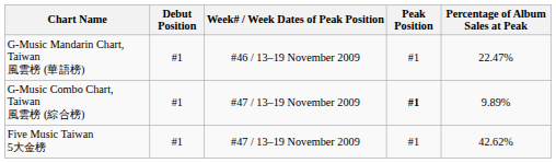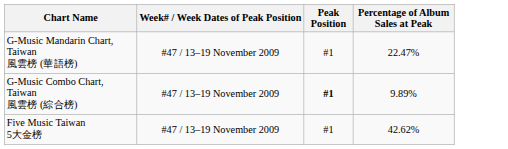- column: Debut Position | #1 | #1 | #1
G-Music Mandarin Chart, Taiwan 風雲榜 (華語榜) | Week# / Week Dates of Peak Position: #46 / 13–19 November 2009 -> #47 / 13–19 November 2009
